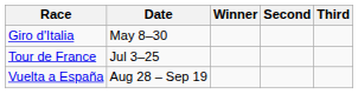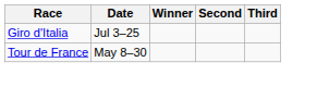Giro d'Italia | Date: May 8–30 -> Jul 3–25
Tour de France | Date: Jul 3–25 -> May 8–30
- row: Vuelta a España | Aug 28 – Sep 19
